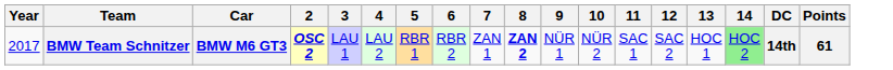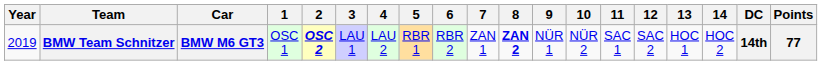+ column: 1 | OSC 1
BMW Team Schnitzer | Year: 2017 -> 2019
BMW Team Schnitzer | 14: lightgreen background -> no background
BMW Team Schnitzer | Points: 61 -> 77
